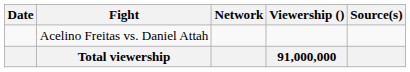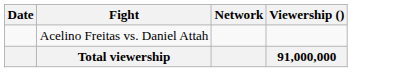- column: Source(s)
